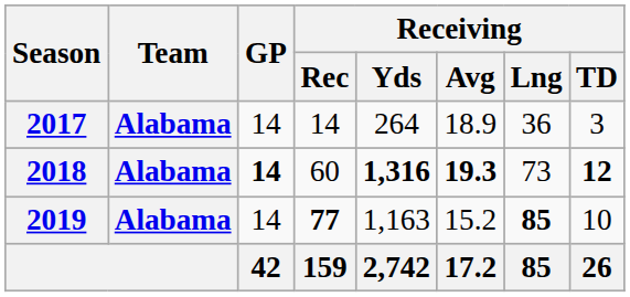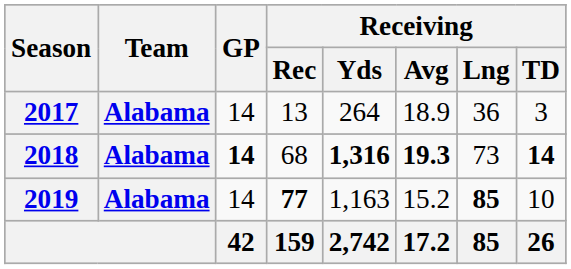2017 | Receiving / Rec: 14 -> 13
2018 | Receiving / Rec: 60 -> 68
2018 | Receiving / TD: 12 -> 14
